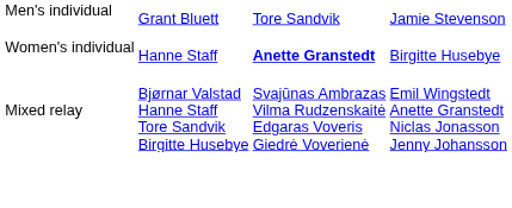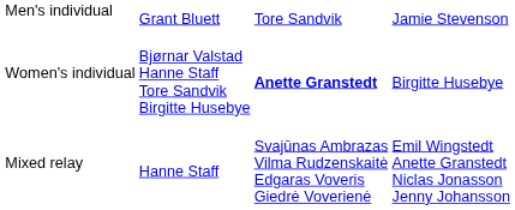Women's individual | column 2: Hanne Staff -> Bjørnar Valstad Hanne Staff Tore Sandvik Birgitte Husebye
Mixed relay | column 2: Bjørnar Valstad Hanne Staff Tore Sandvik Birgitte Husebye -> Hanne Staff
